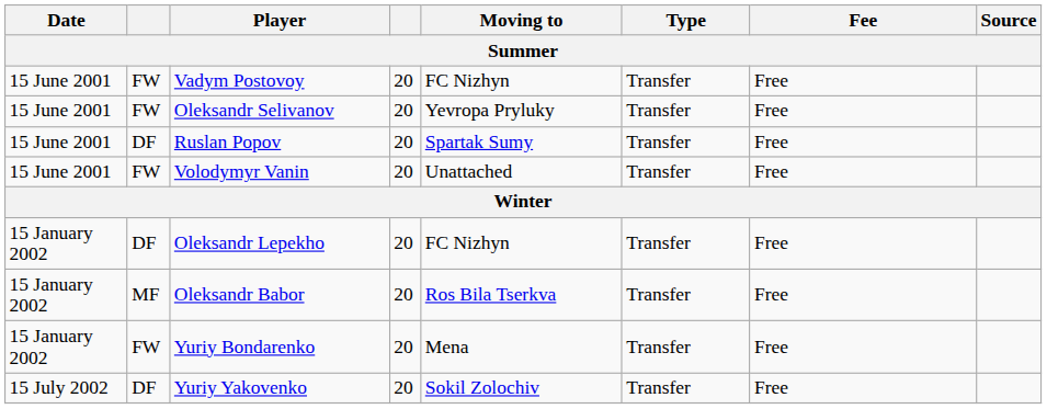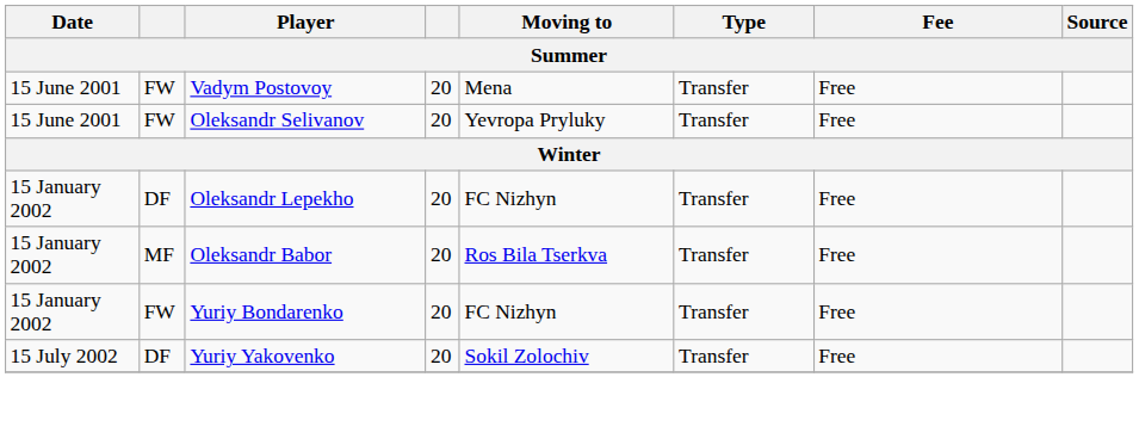Vadym Postovoy | Moving to: FC Nizhyn -> Mena
- row: 15 June 2001 | DF | Ruslan Popov | 20 | Spartak Sumy | Transfer | Free
- row: 15 June 2001 | FW | Volodymyr Vanin | 20 | Unattached | Transfer | Free
Yuriy Bondarenko | Moving to: Mena -> FC Nizhyn
